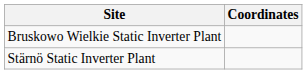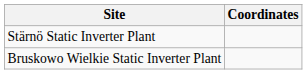rows swapped: Bruskowo Wielkie Static Inverter Plant <-> Stärnö Static Inverter Plant
